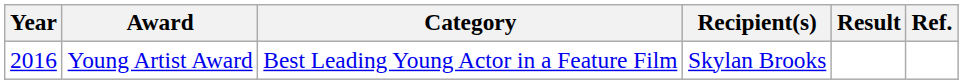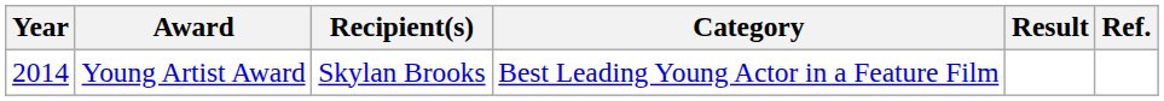columns swapped: Category <-> Recipient(s)
Young Artist Award | Year: 2016 -> 2014
